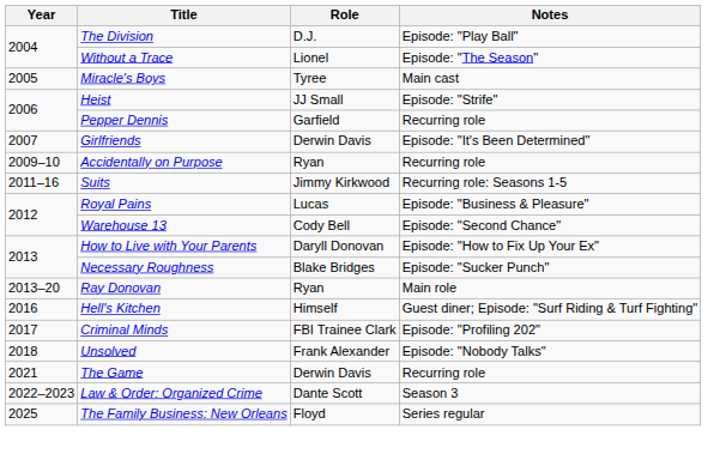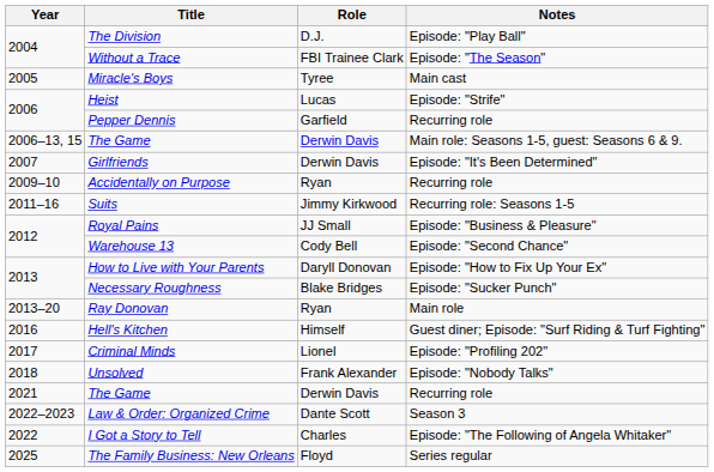Without a Trace | Role: Lionel -> FBI Trainee Clark
Heist | Role: JJ Small -> Lucas
+ row: 2006–13, 15 | The Game | Derwin Davis | Main role: Seasons 1-5, guest: Seasons 6 & 9.
Royal Pains | Role: Lucas -> JJ Small
Criminal Minds | Role: FBI Trainee Clark -> Lionel
+ row: 2022 | I Got a Story to Tell | Charles | Episode: "The Following of Angela Whitaker"
